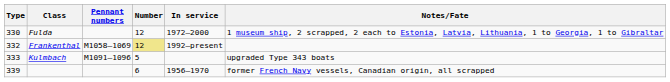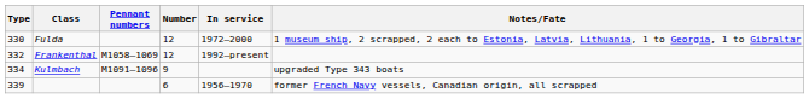Frankenthal | Number: khaki background -> no background
Kulmbach | Type: 333 -> 334
Kulmbach | Number: 5 -> 9
